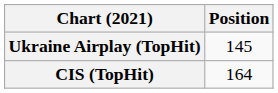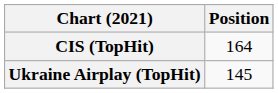rows swapped: CIS (TopHit) <-> Ukraine Airplay (TopHit)
